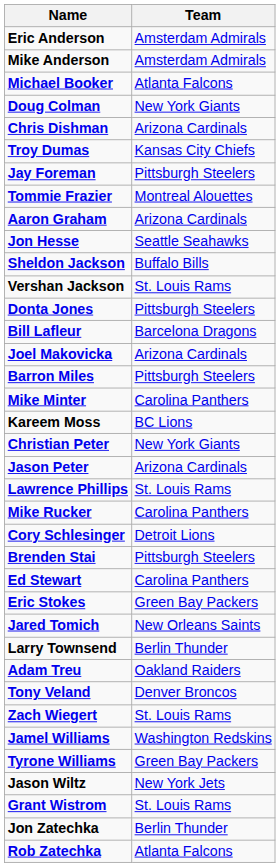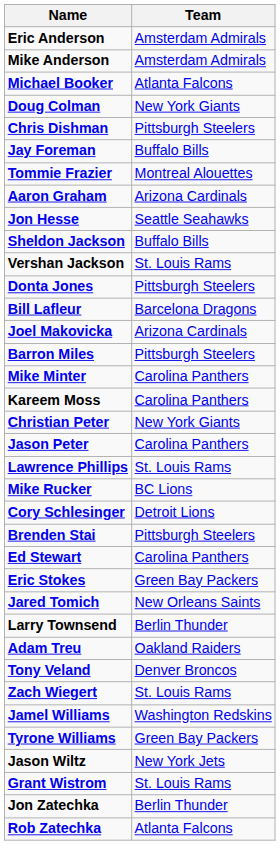Chris Dishman | Team: Arizona Cardinals -> Pittsburgh Steelers
- row: Troy Dumas | Kansas City Chiefs
Jay Foreman | Team: Pittsburgh Steelers -> Buffalo Bills
Kareem Moss | Team: BC Lions -> Carolina Panthers
Jason Peter | Team: Arizona Cardinals -> Carolina Panthers
Mike Rucker | Team: Carolina Panthers -> BC Lions
